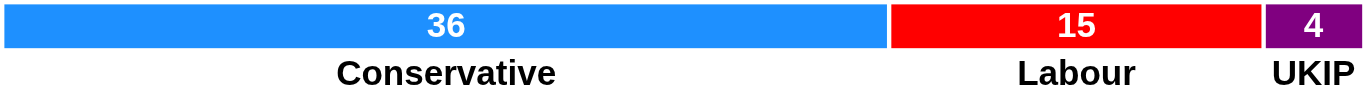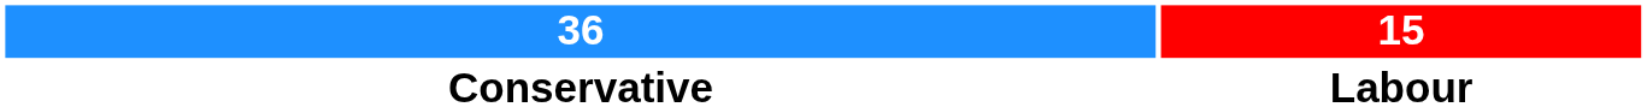- column: 4 | UKIP
